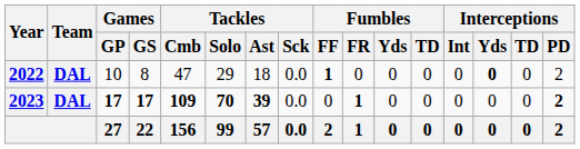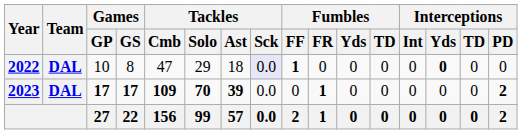2022 | Tackles / Sck: no background -> lavender background
2022 | Interceptions / PD: 2 -> 0
